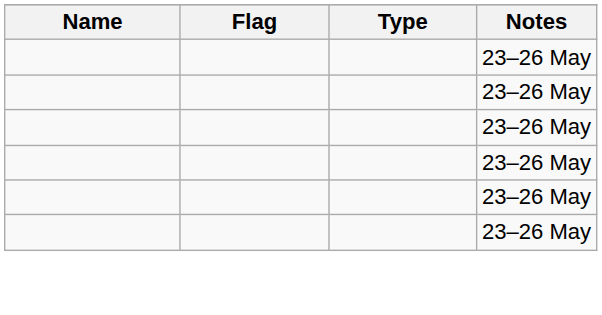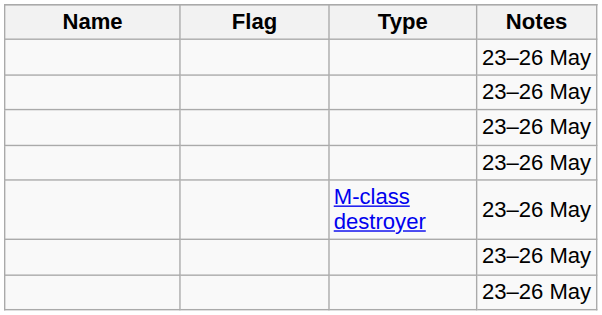+ row: M-class destroyer | 23–26 May
